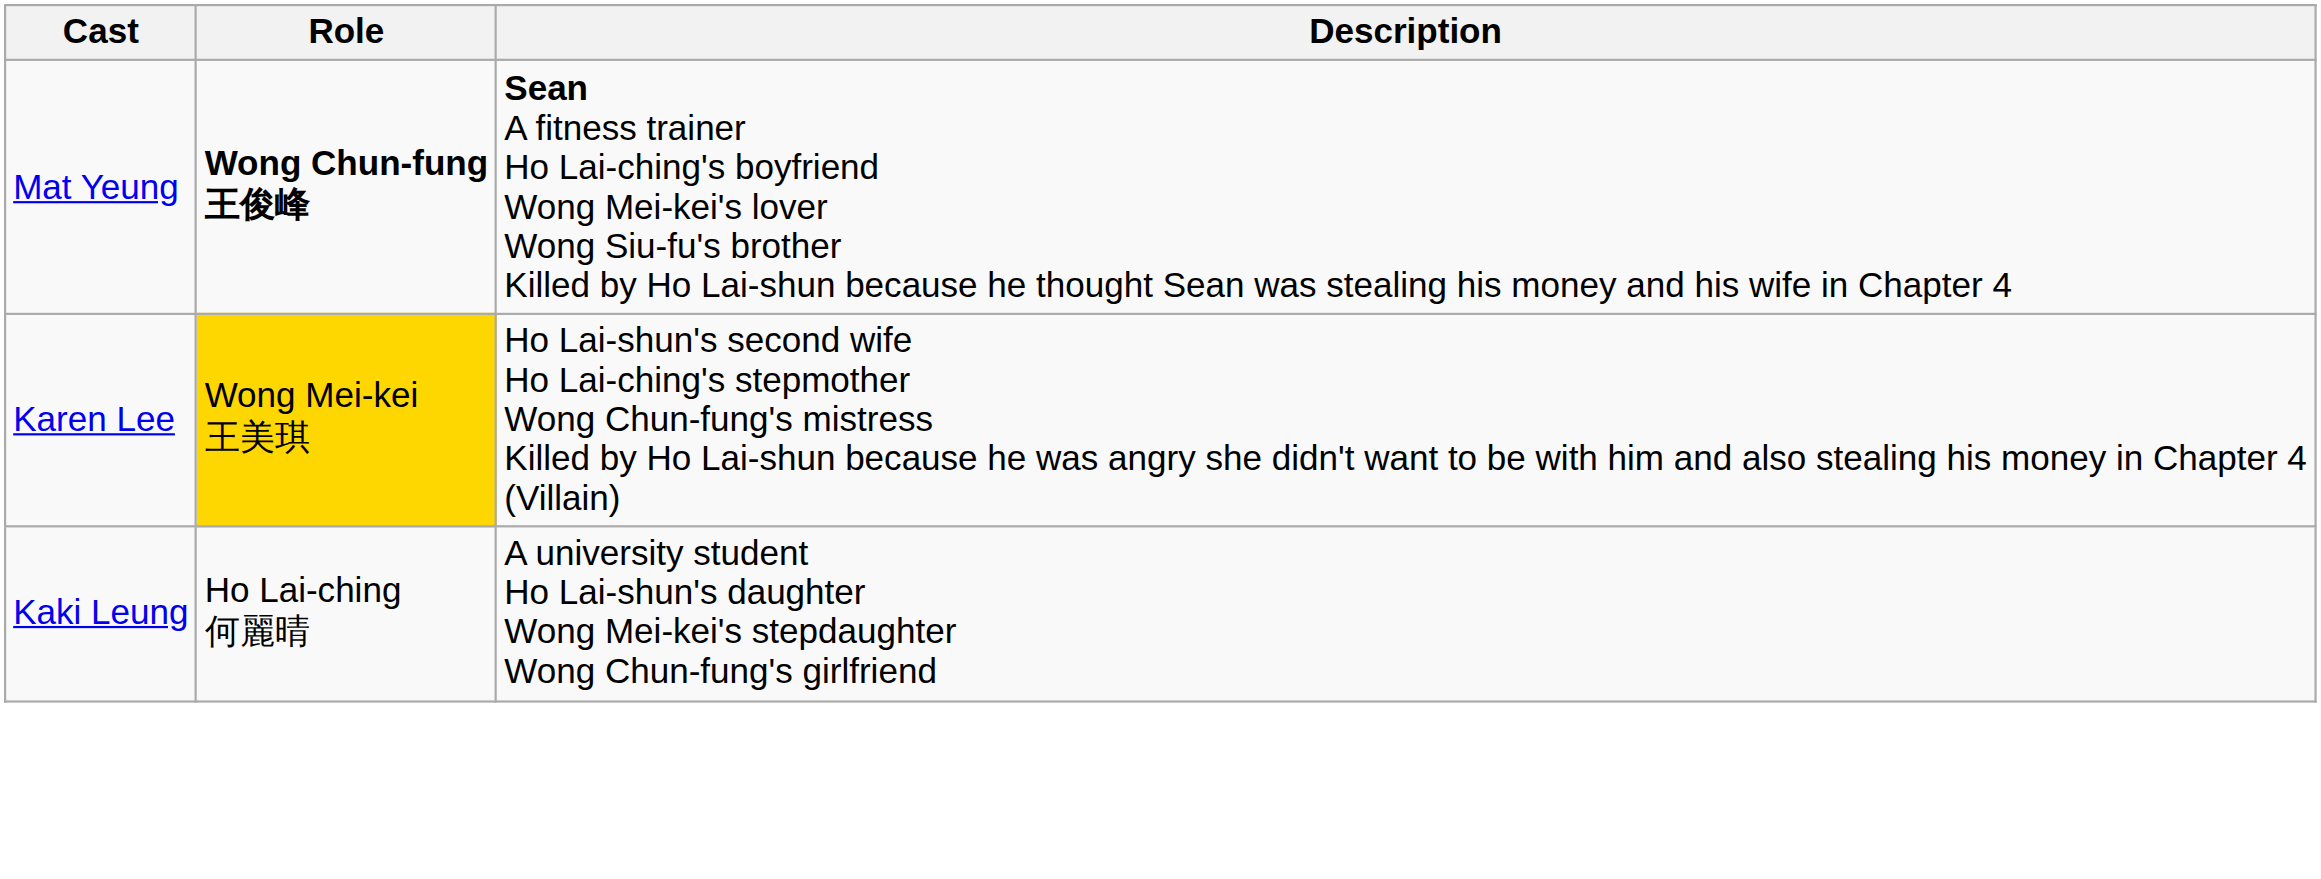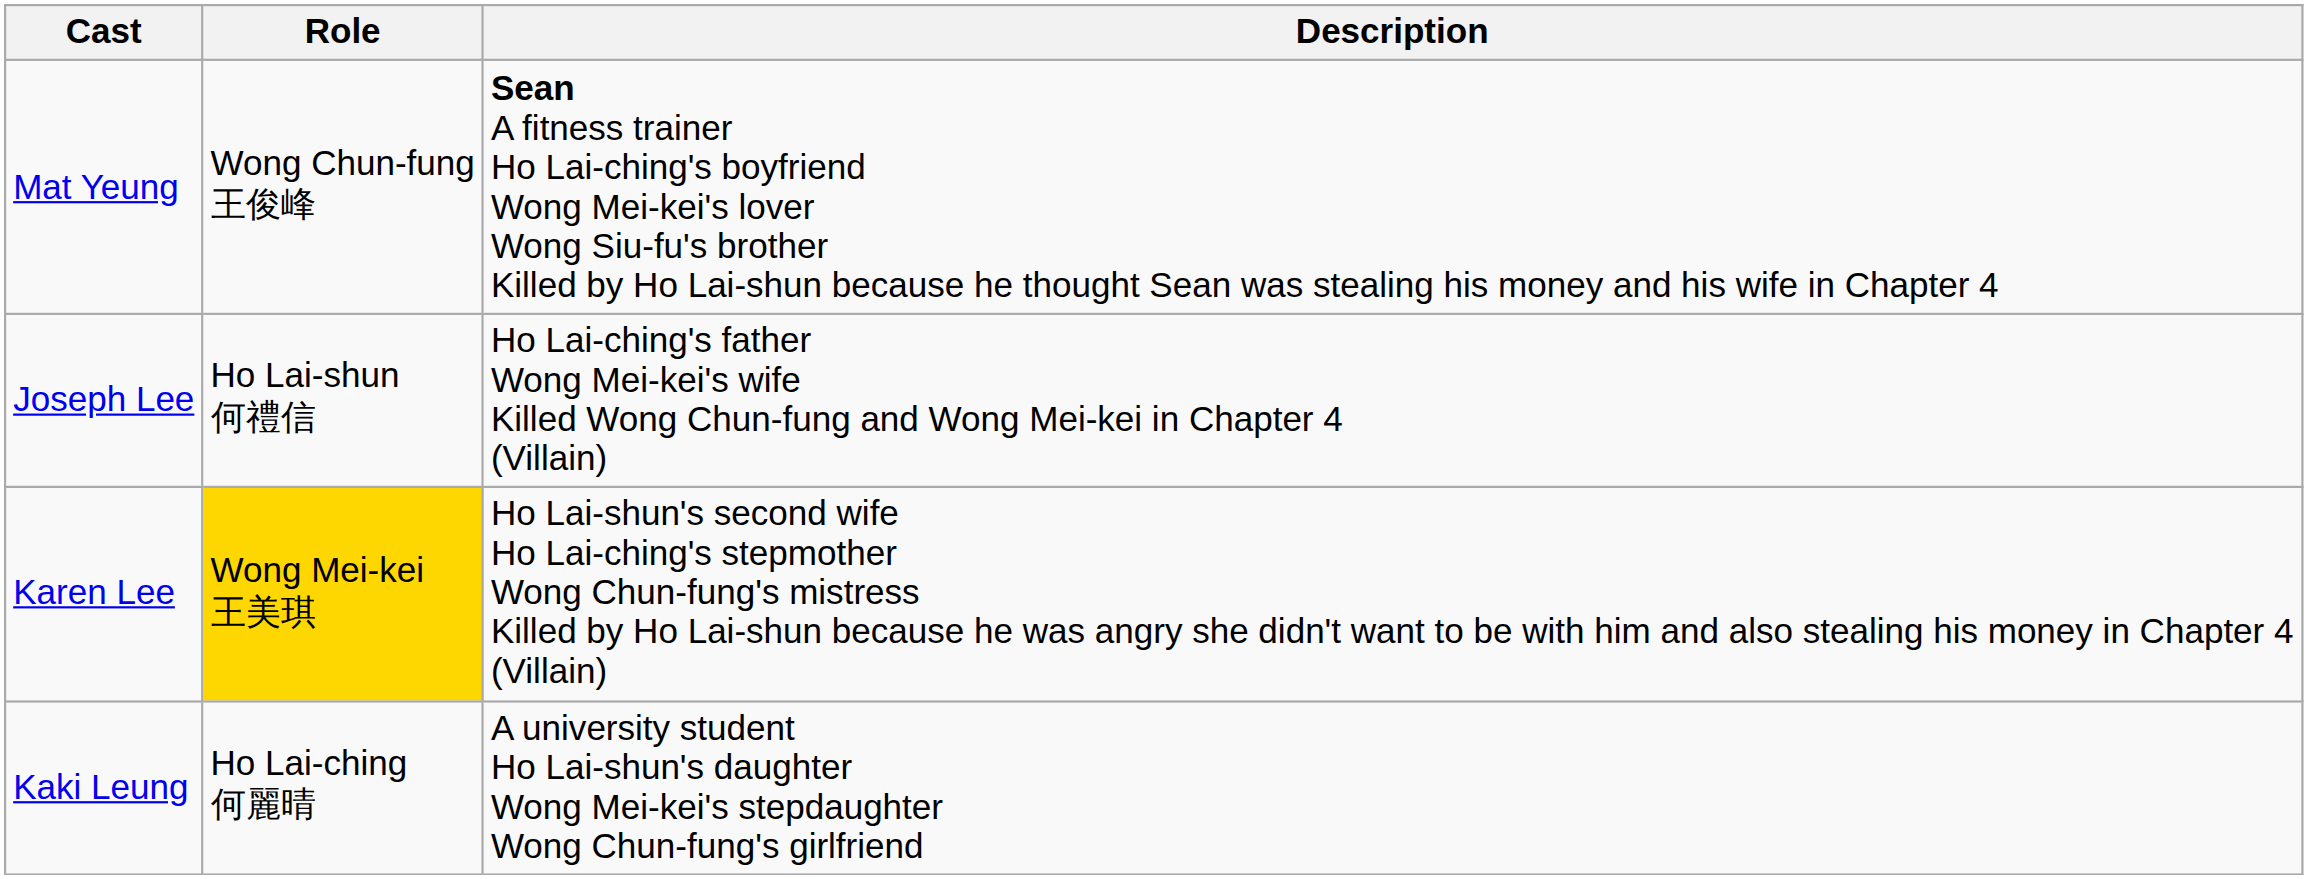Mat Yeung | Role: bold -> normal
+ row: Joseph Lee | Ho Lai-shun 何禮信 | Ho Lai-ching's father Wong Mei-kei's wife Killed Wong Chun-fung and Wong Mei-kei in Chapter 4 (Villain)
